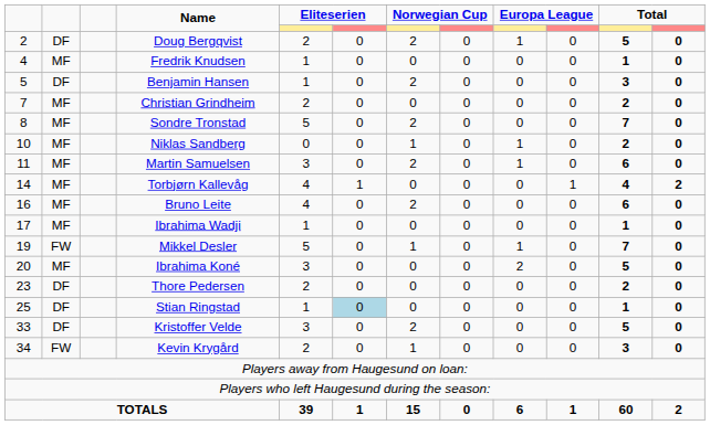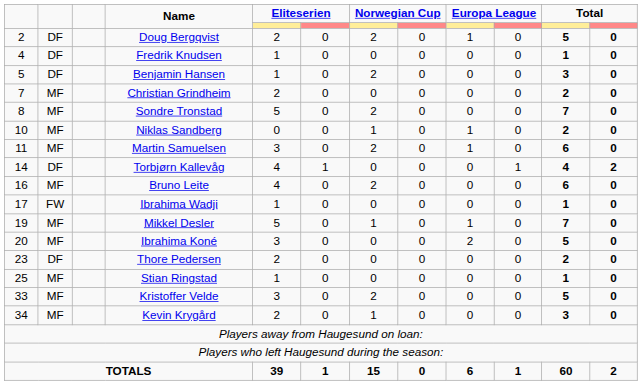Fredrik Knudsen | column 2: MF -> DF
Torbjørn Kallevåg | column 2: MF -> DF
Ibrahima Wadji | column 2: MF -> FW
Mikkel Desler | column 2: FW -> MF
Stian Ringstad | column 2: DF -> MF
Stian Ringstad | column 6: lightblue background -> no background
Kristoffer Velde | column 2: DF -> MF
Kevin Krygård | column 2: FW -> MF
